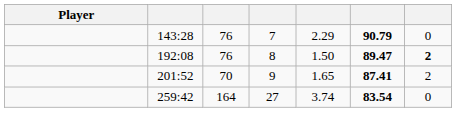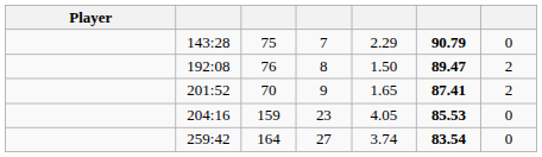143:28 | column 3: 76 -> 75
192:08 | column 7: bold -> normal
+ row: 204:16 | 159 | 23 | 4.05 | 85.53 | 0
